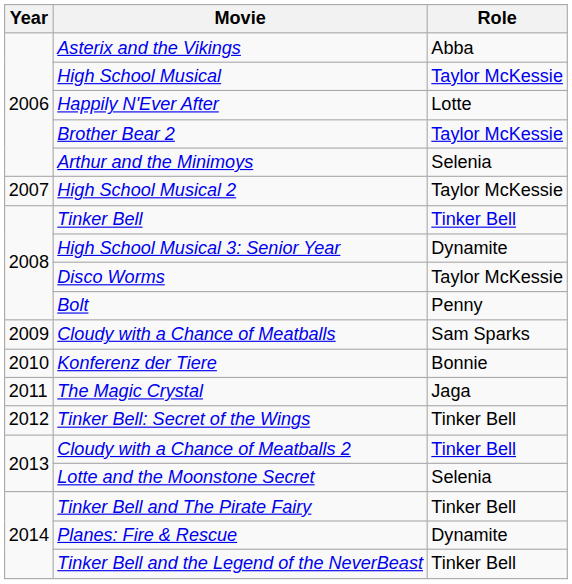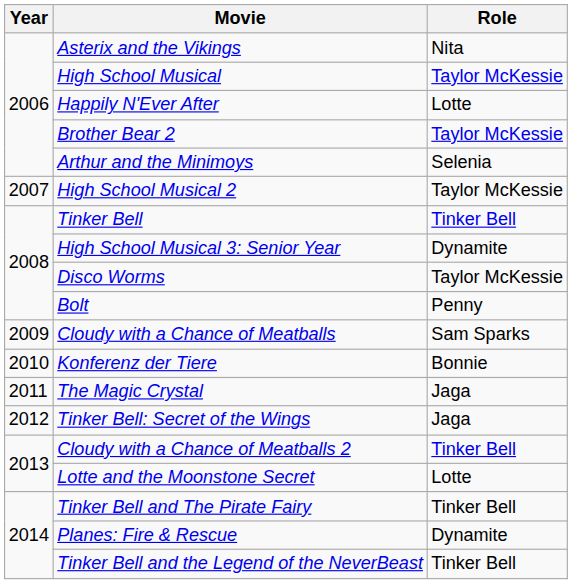Asterix and the Vikings | Role: Abba -> Nita
Tinker Bell: Secret of the Wings | Role: Tinker Bell -> Jaga
Lotte and the Moonstone Secret | Role: Selenia -> Lotte
